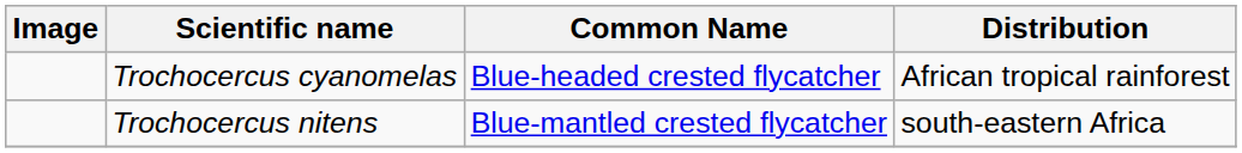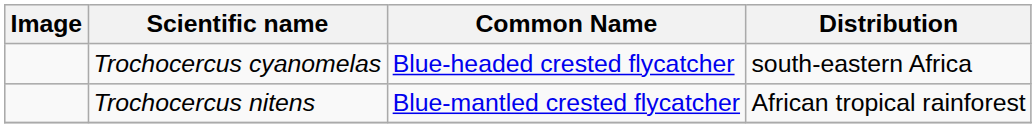Trochocercus cyanomelas | Distribution: African tropical rainforest -> south-eastern Africa
Trochocercus nitens | Distribution: south-eastern Africa -> African tropical rainforest
